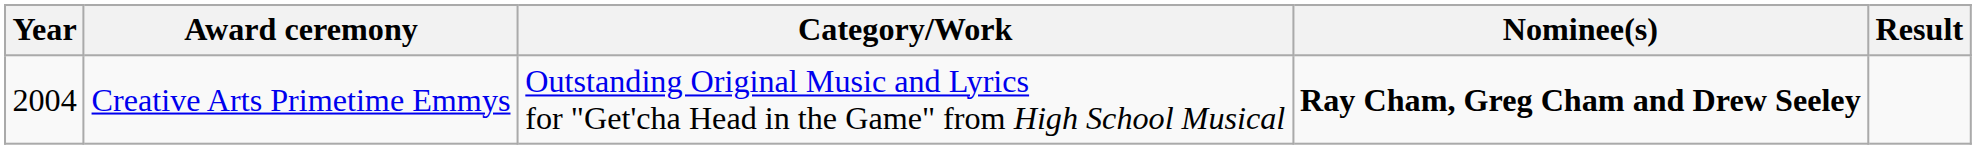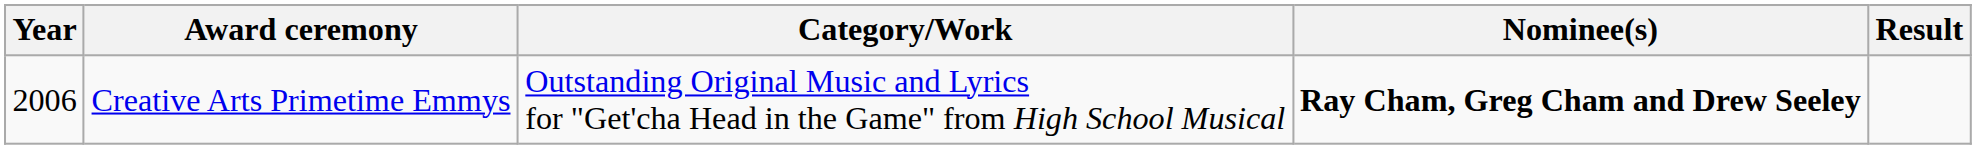Creative Arts Primetime Emmys | Year: 2004 -> 2006
